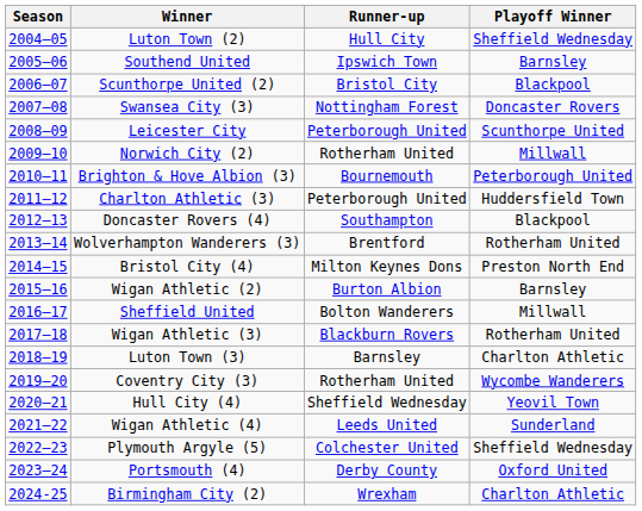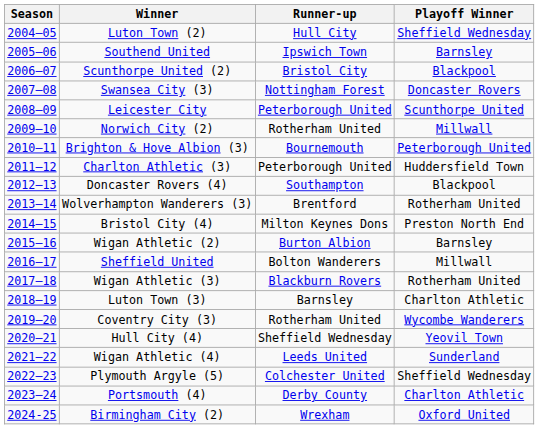Portsmouth (4) | Playoff Winner: Oxford United -> Charlton Athletic
Birmingham City (2) | Playoff Winner: Charlton Athletic -> Oxford United
